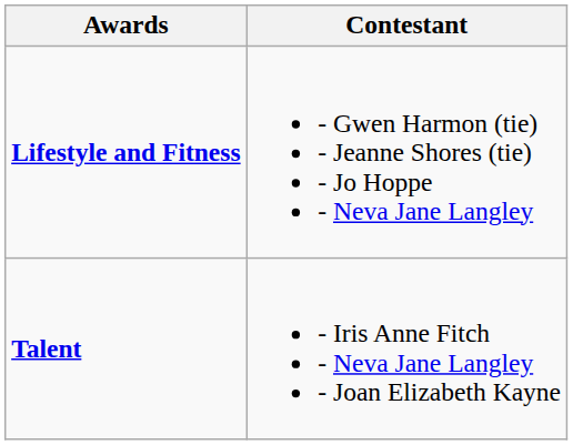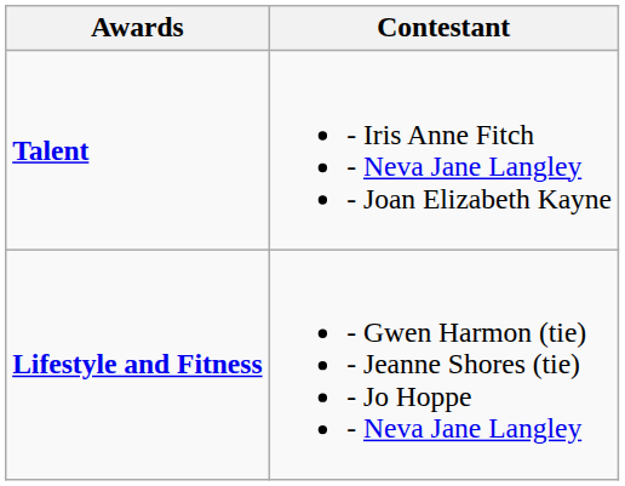rows swapped: Lifestyle and Fitness <-> Talent
